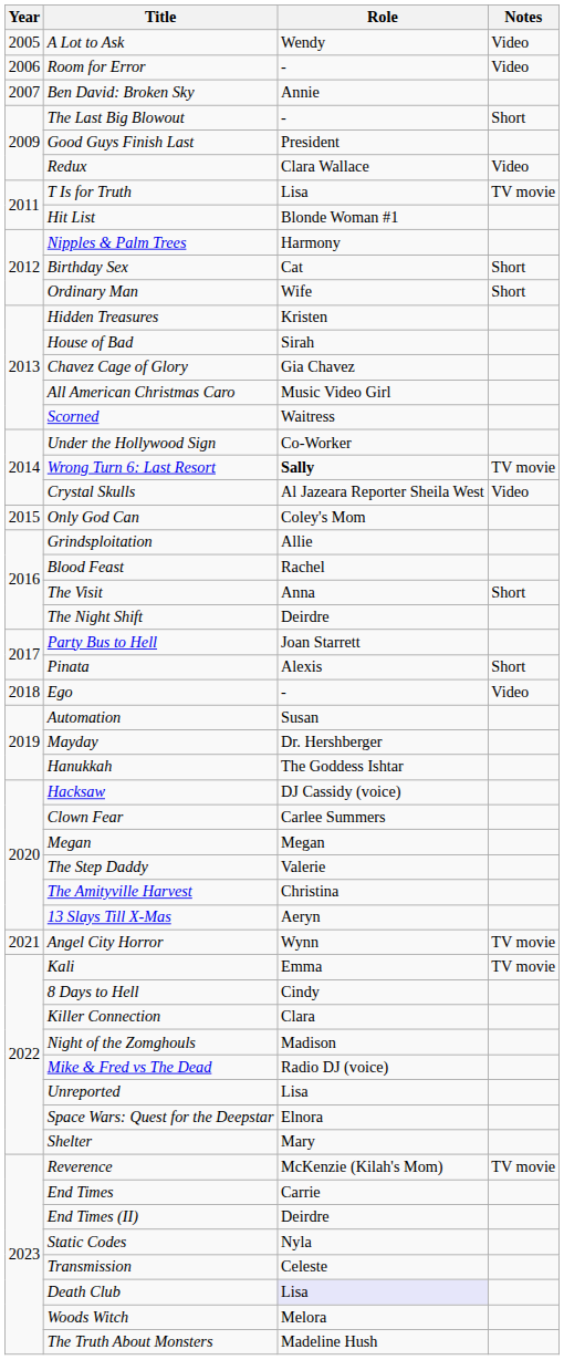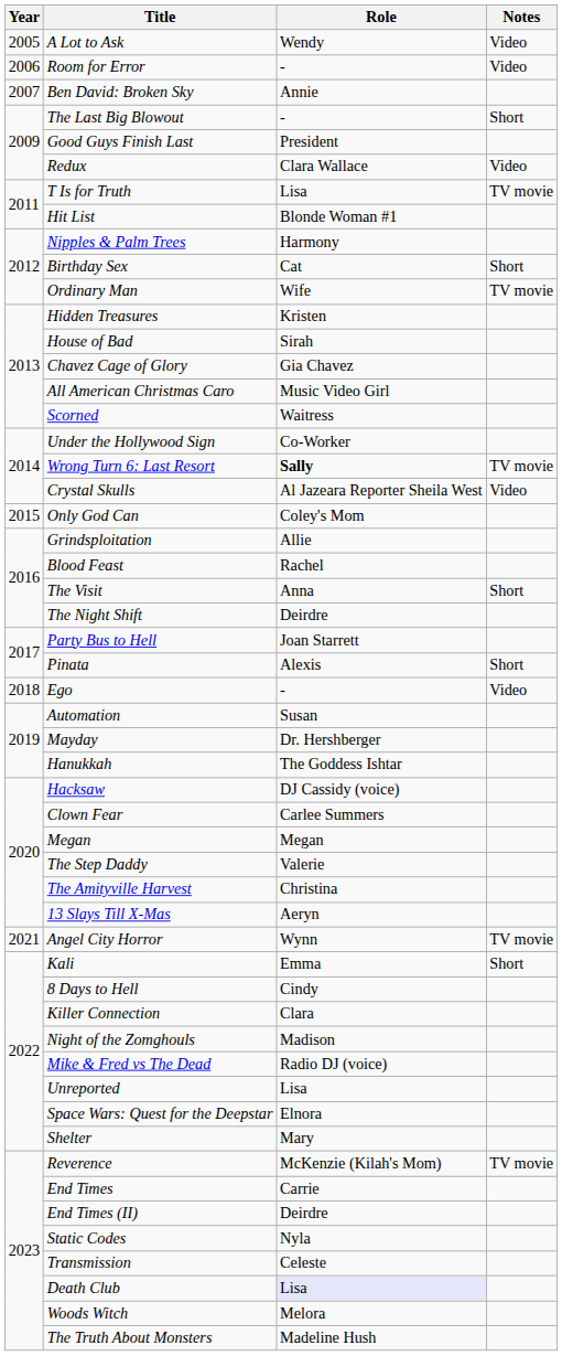Ordinary Man | Notes: Short -> TV movie
Kali | Notes: TV movie -> Short
